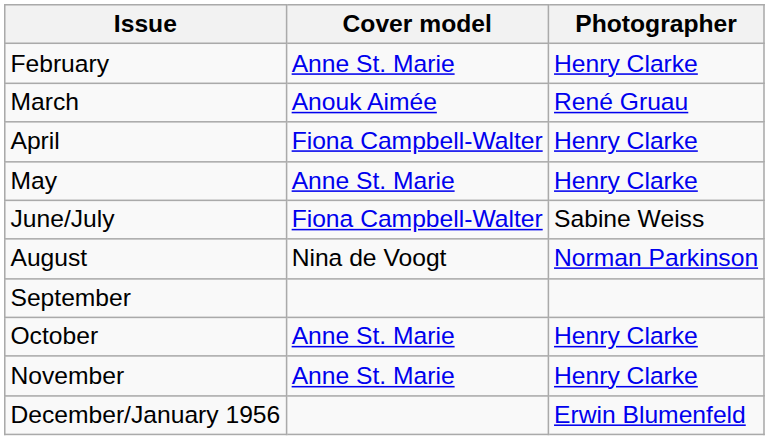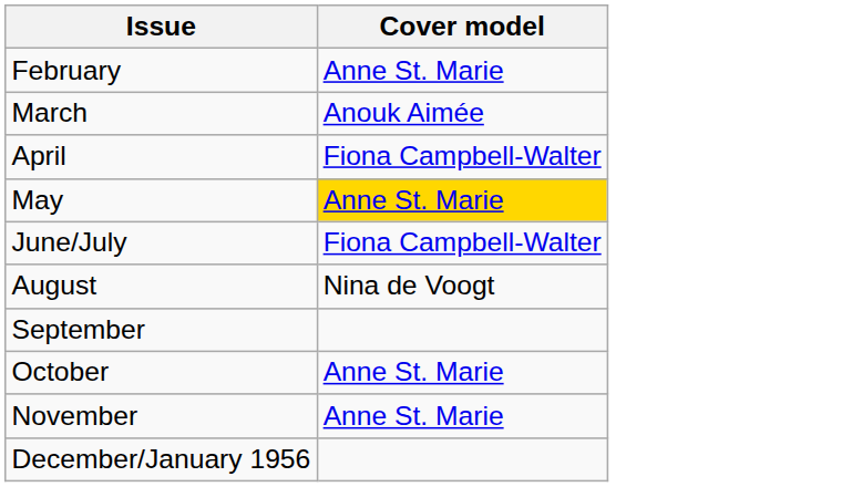- column: Photographer | Henry Clarke | René Gruau | Henry Clarke | Henry Clarke | Sabine Weiss | Norman Parkinson | Henry Clarke | Henry Clarke | Erwin Blumenfeld
May | Cover model: no background -> gold background
